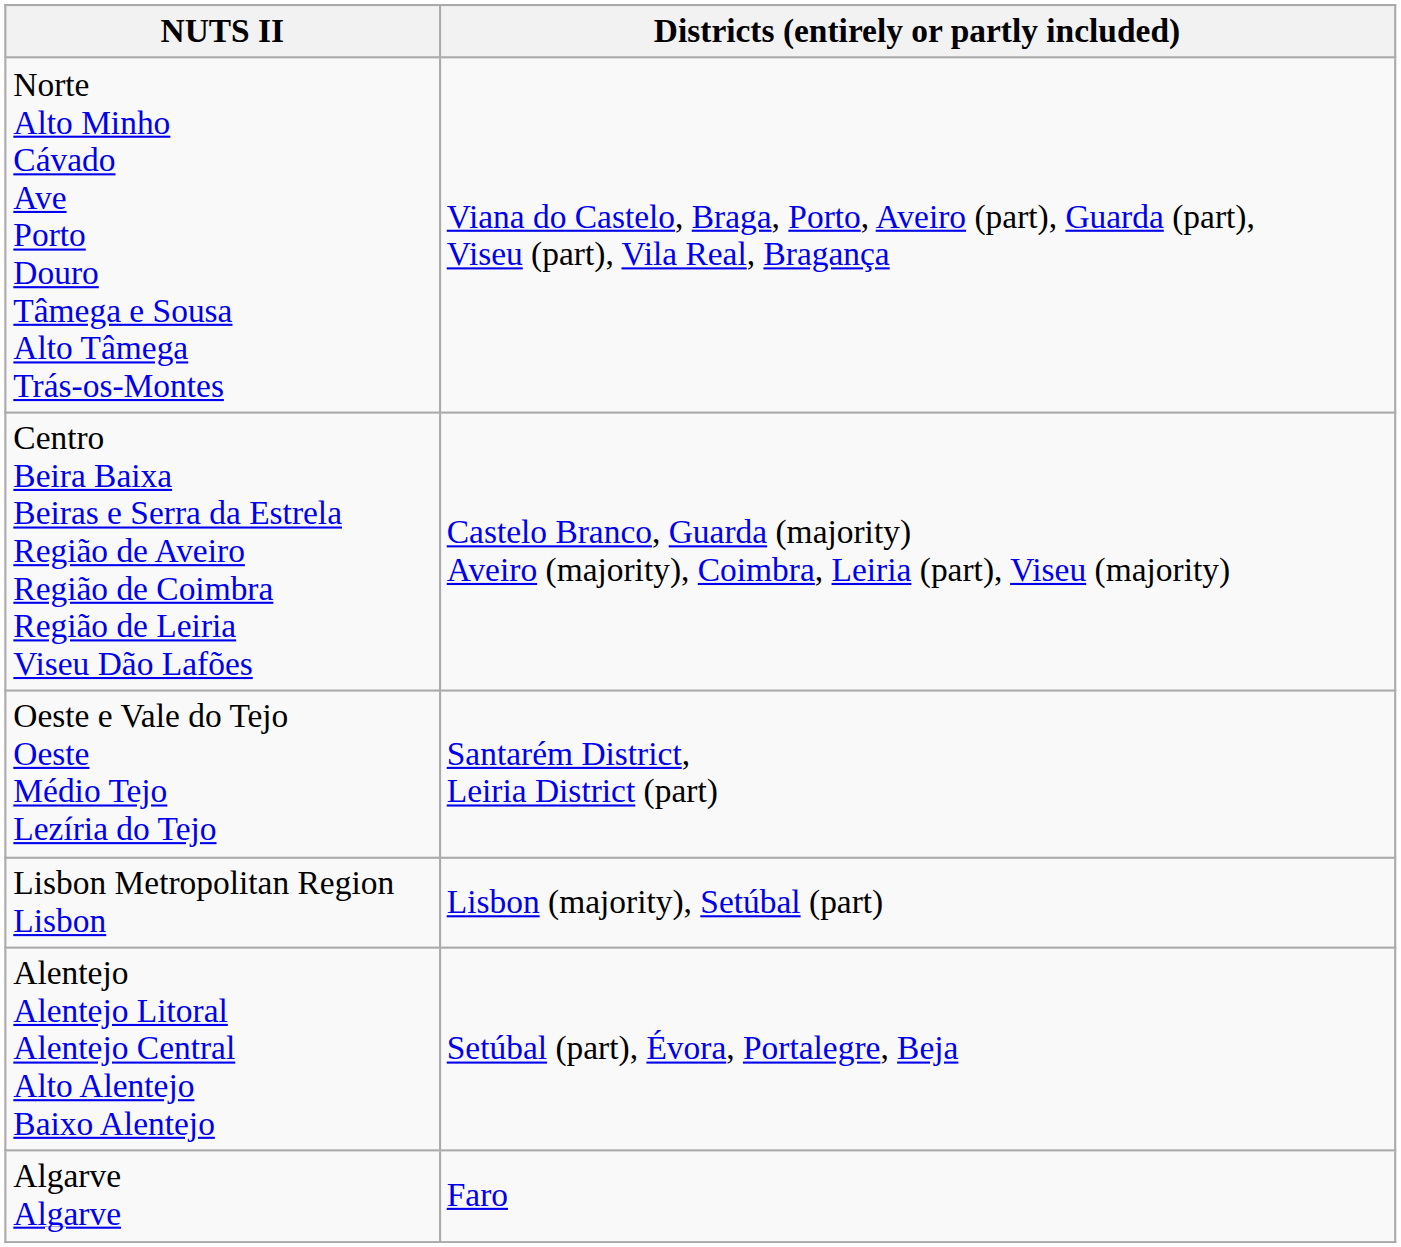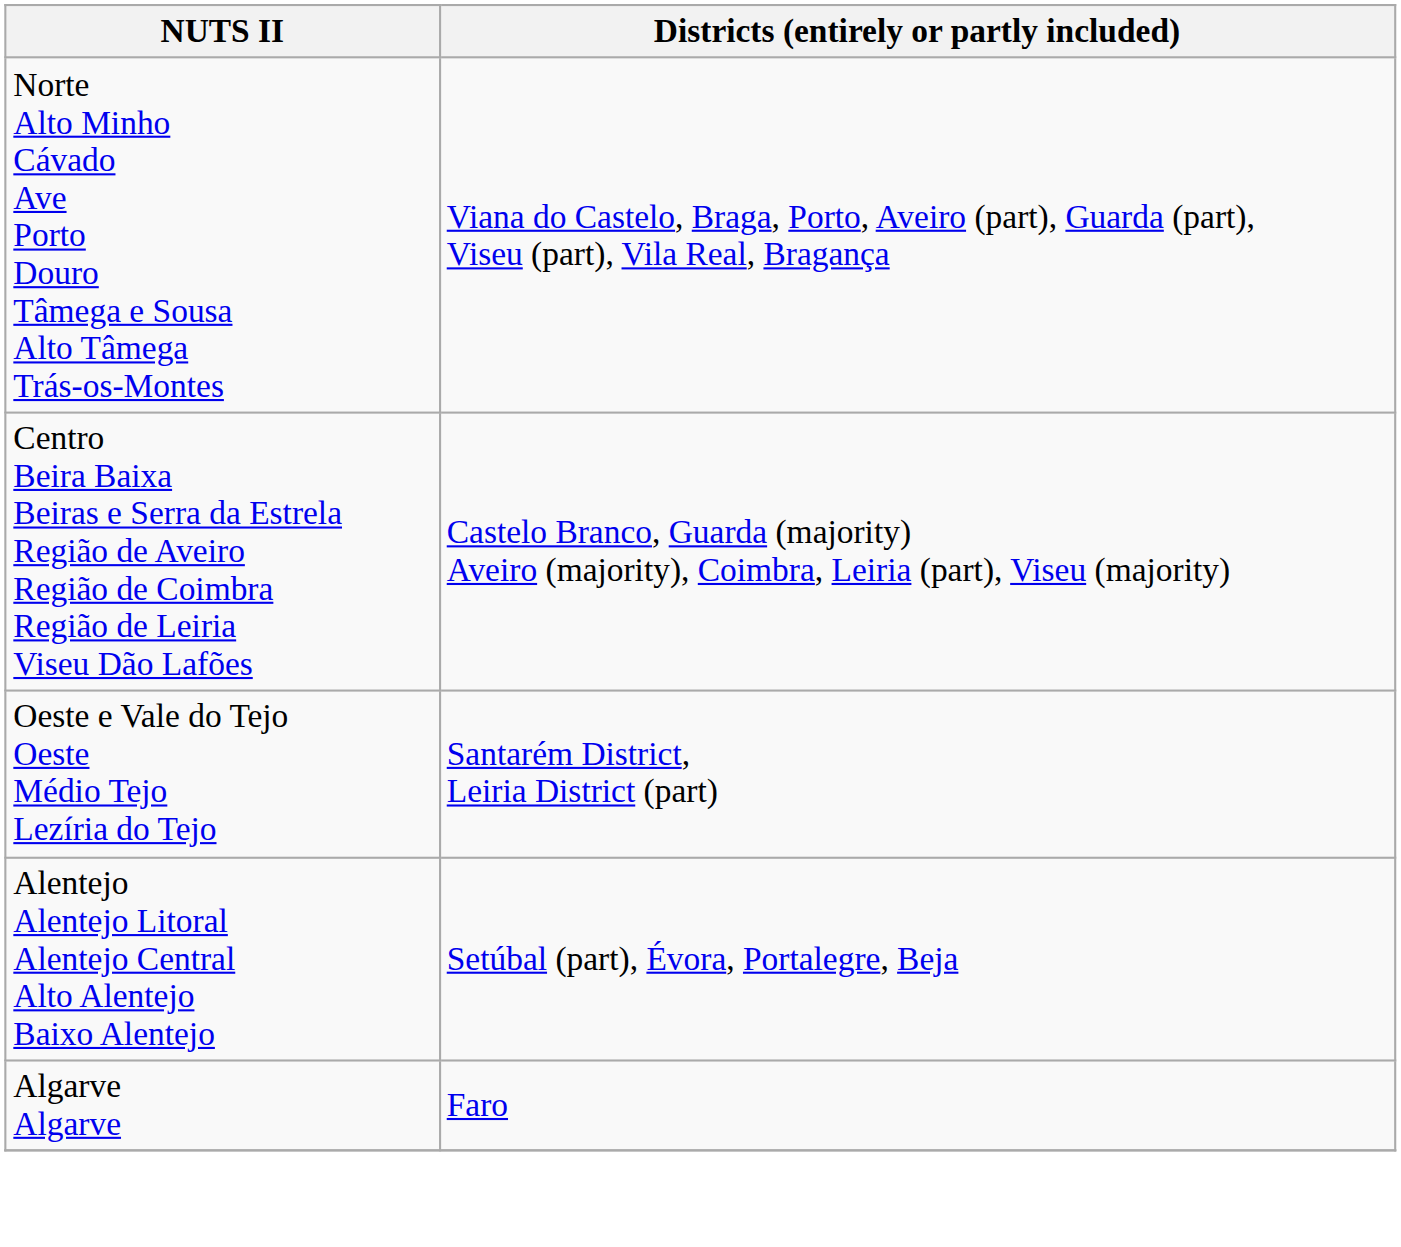- row: Lisbon Metropolitan Region Lisbon | Lisbon (majority), Setúbal (part)
